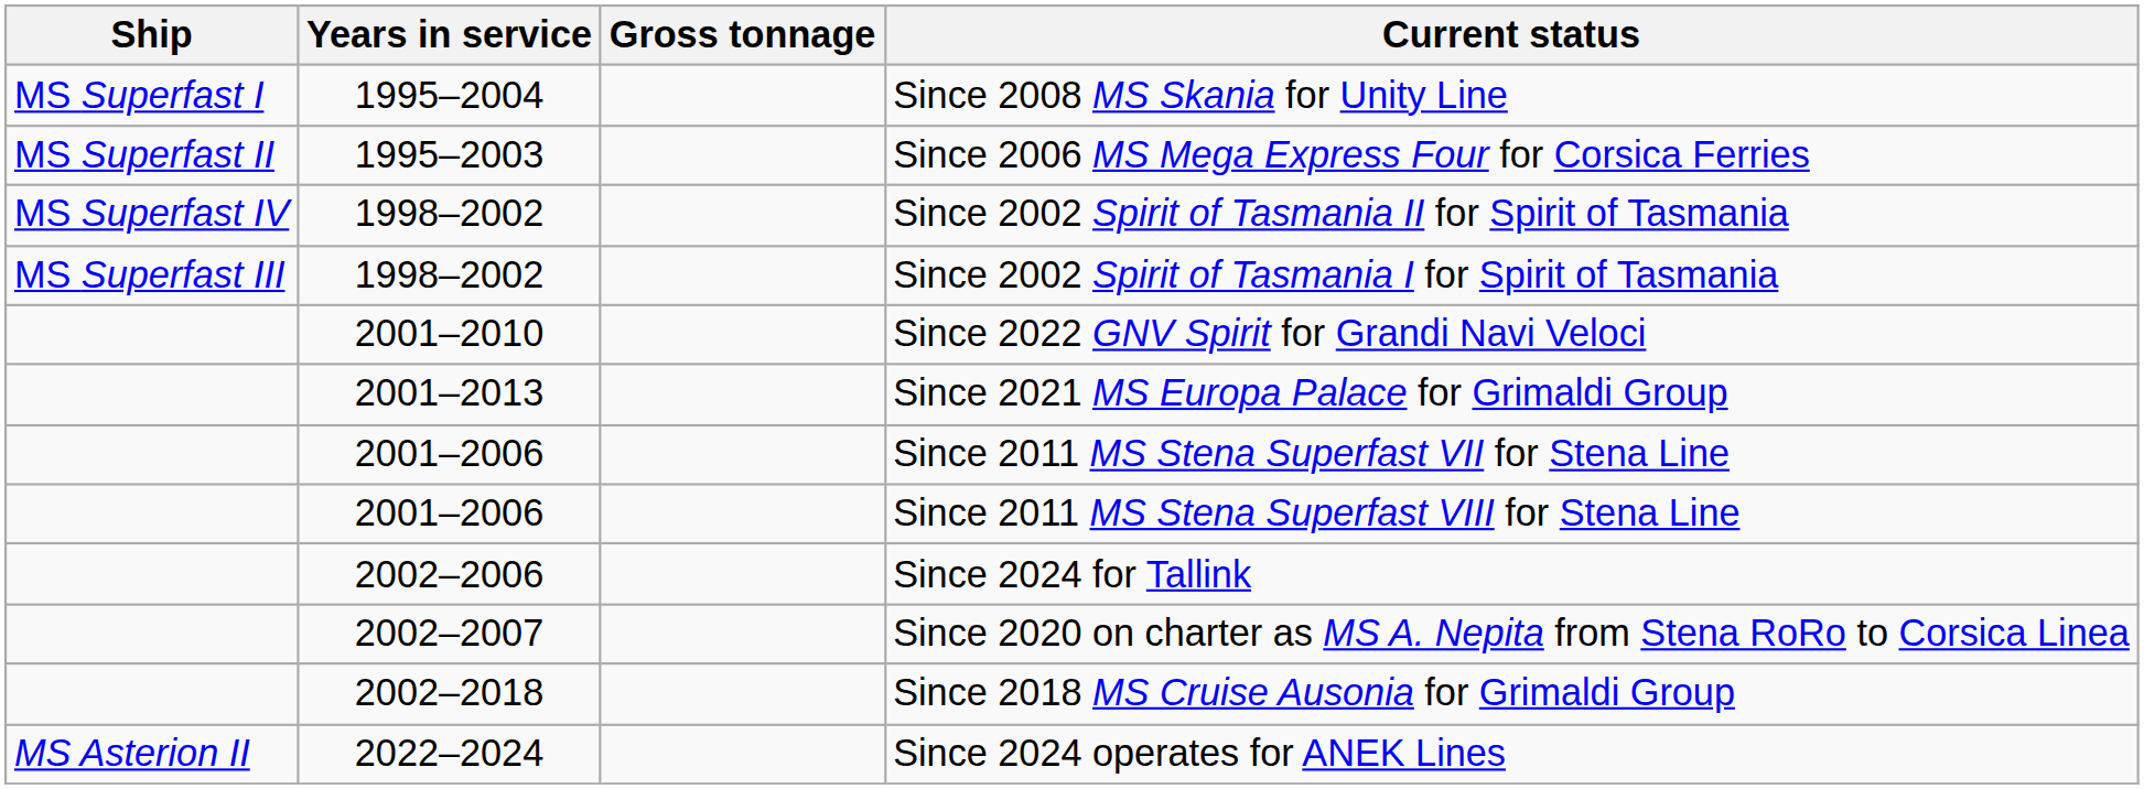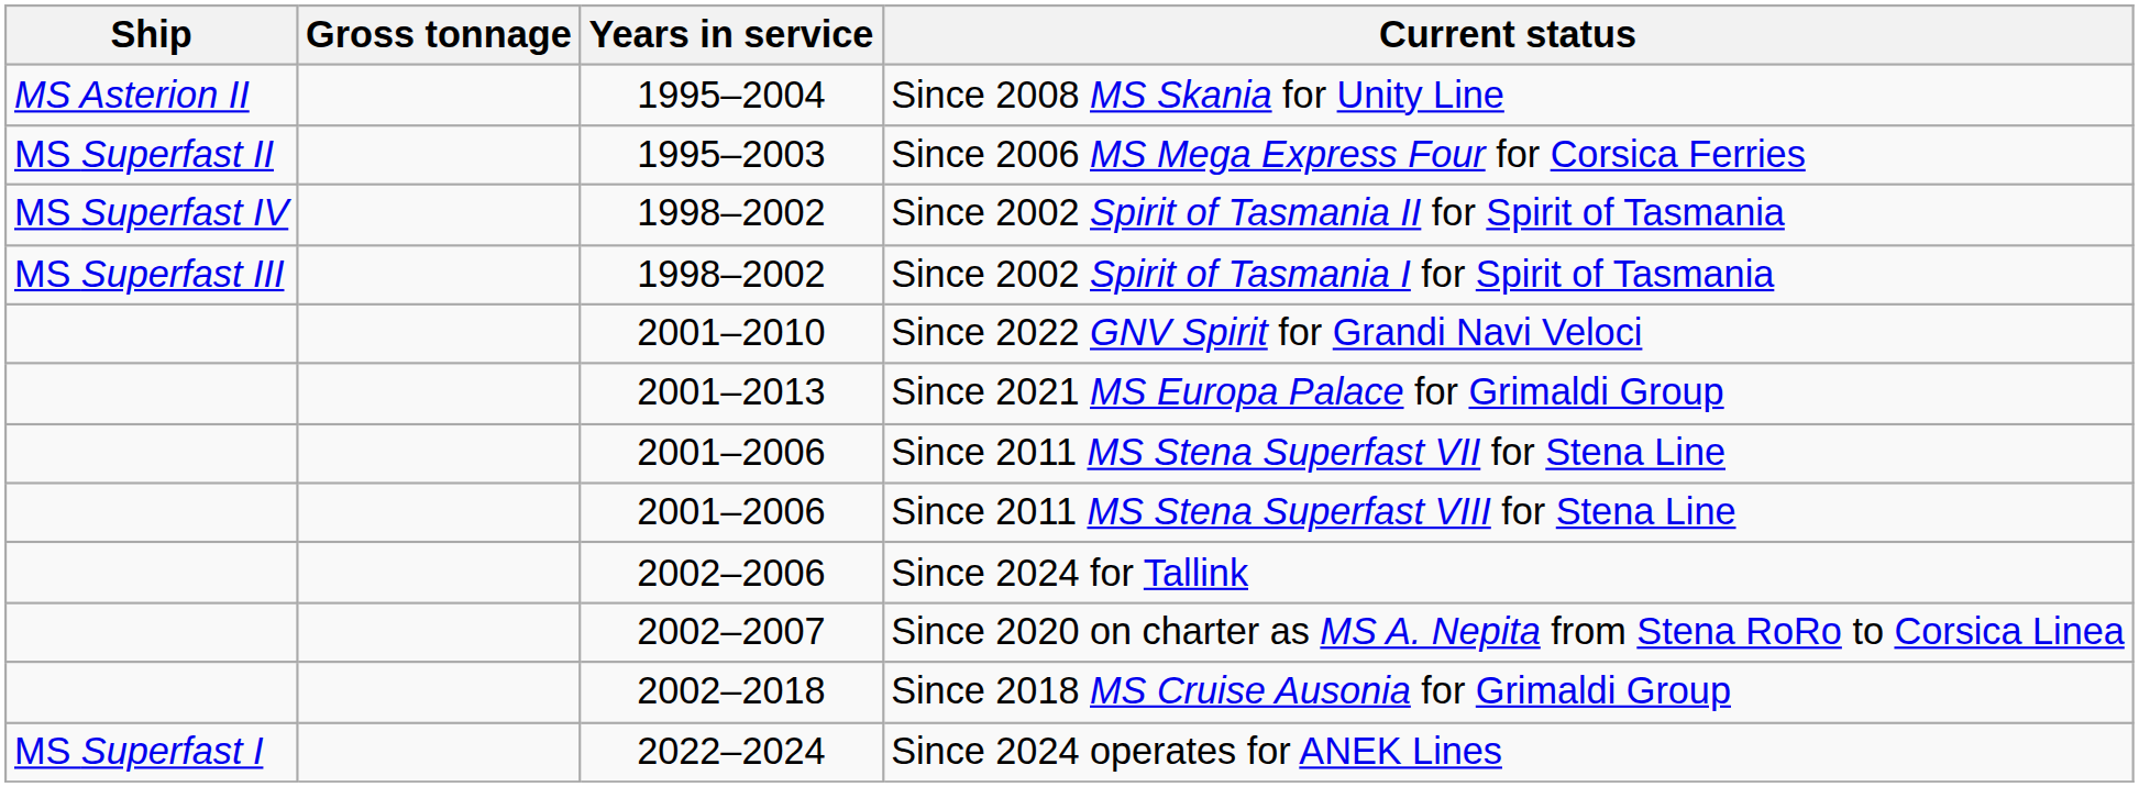columns swapped: Years in service <-> Gross tonnage
Since 2008 MS Skania for Unity Line | Ship: MS Superfast I -> MS Asterion II
Since 2024 operates for ANEK Lines | Ship: MS Asterion II -> MS Superfast I
